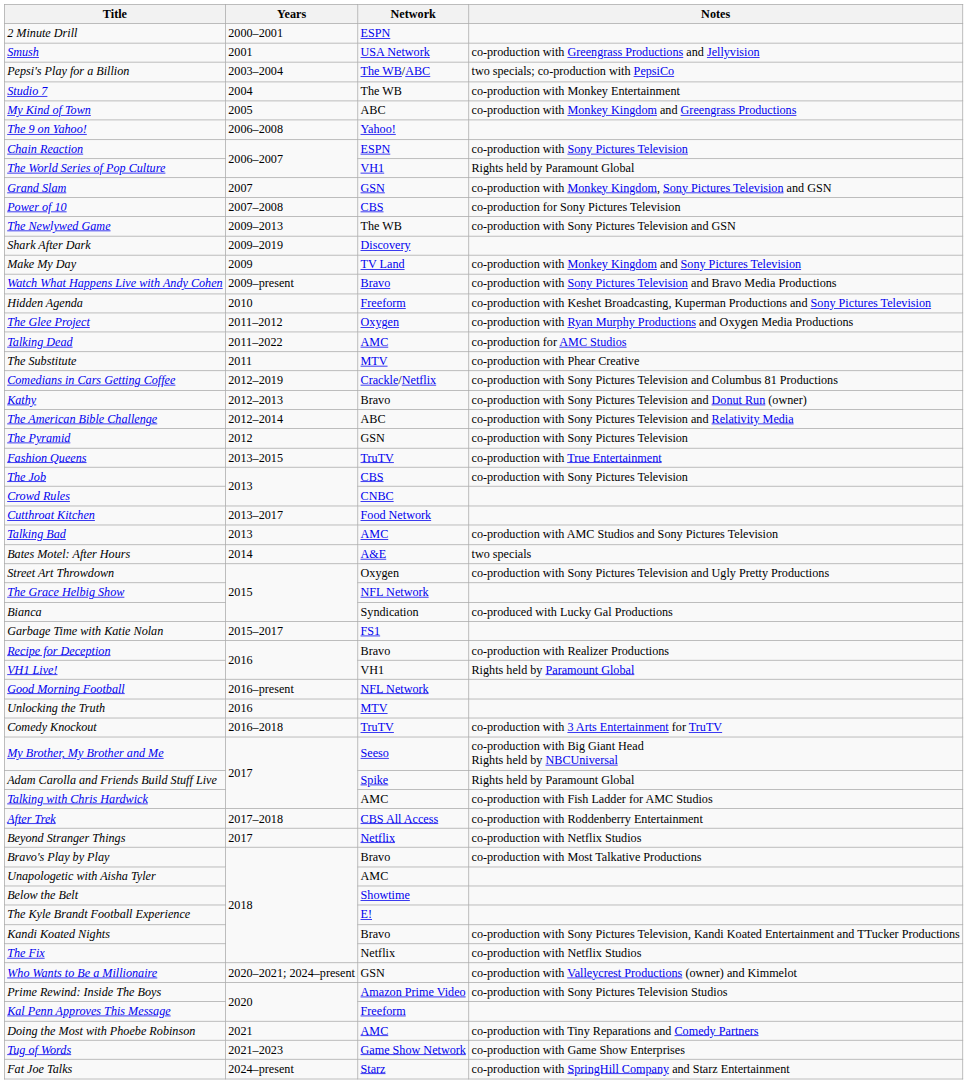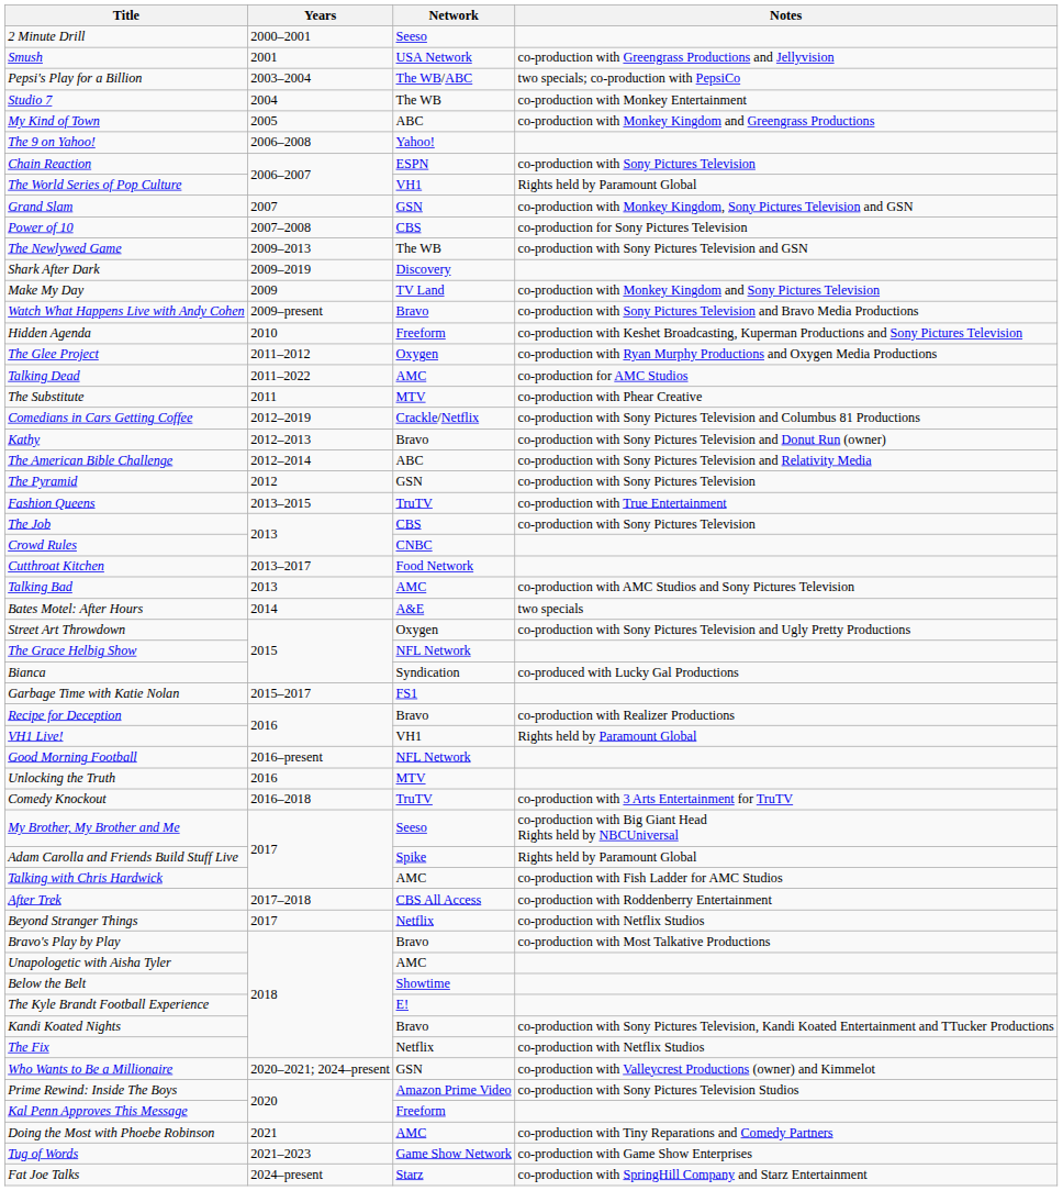2 Minute Drill | Network: ESPN -> Seeso
